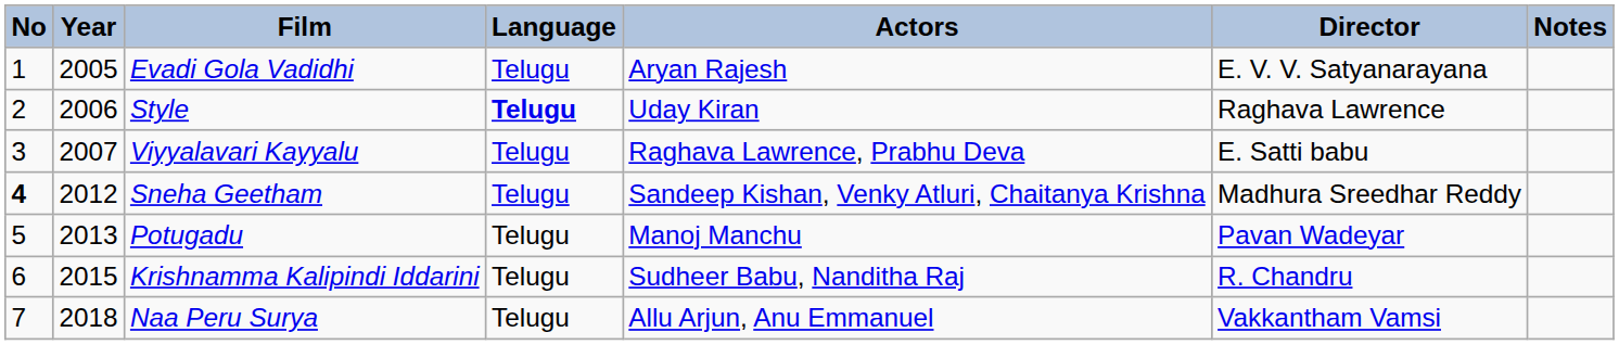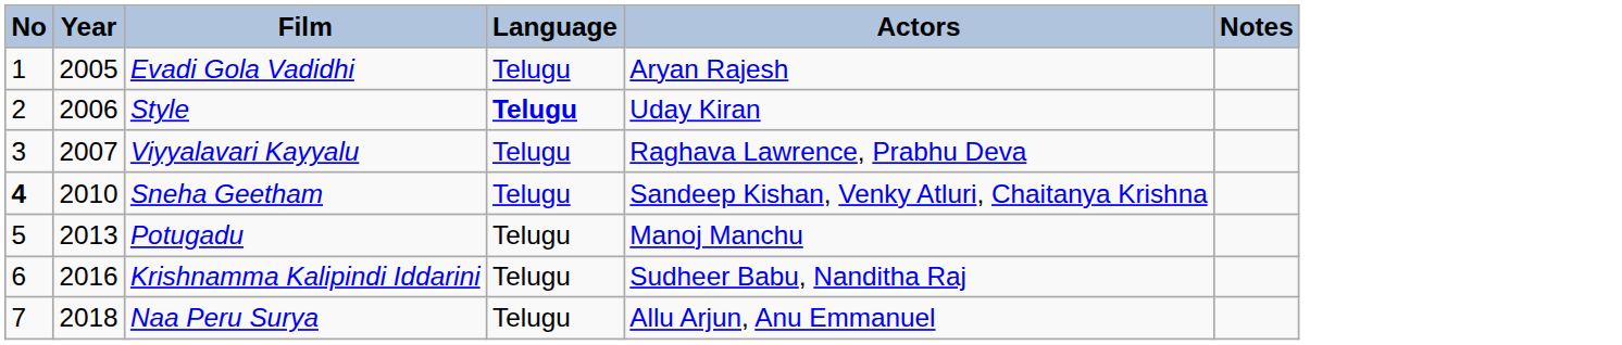- column: Director | E. V. V. Satyanarayana | Raghava Lawrence | E. Satti babu | Madhura Sreedhar Reddy | Pavan Wadeyar | R. Chandru | Vakkantham Vamsi
Sneha Geetham | Year: 2012 -> 2010
Krishnamma Kalipindi Iddarini | Year: 2015 -> 2016
